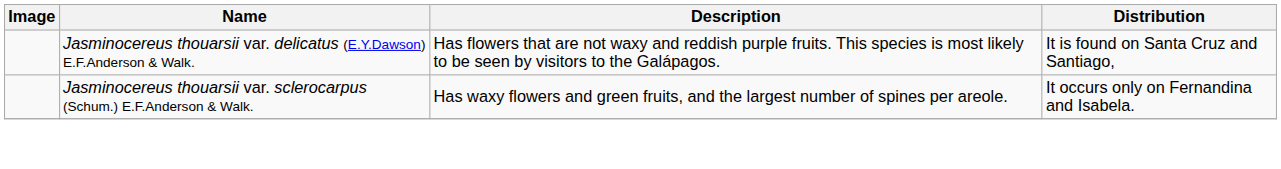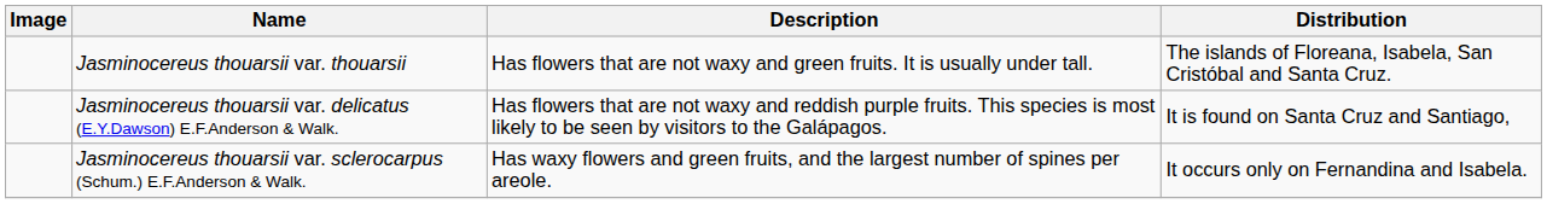+ row: Jasminocereus thouarsii var. thouarsii | Has flowers that are not waxy and green fruits. It is usually under tall. | The islands of Floreana, Isabela, San Cristóbal and Santa Cruz.
